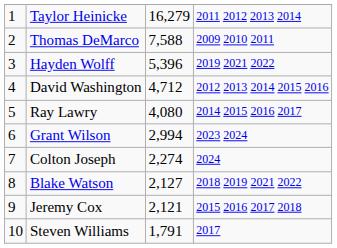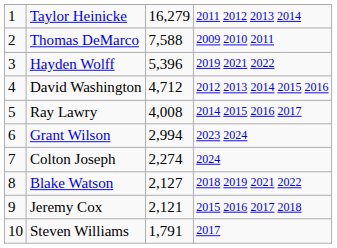Ray Lawry | column 3: 4,080 -> 4,008
